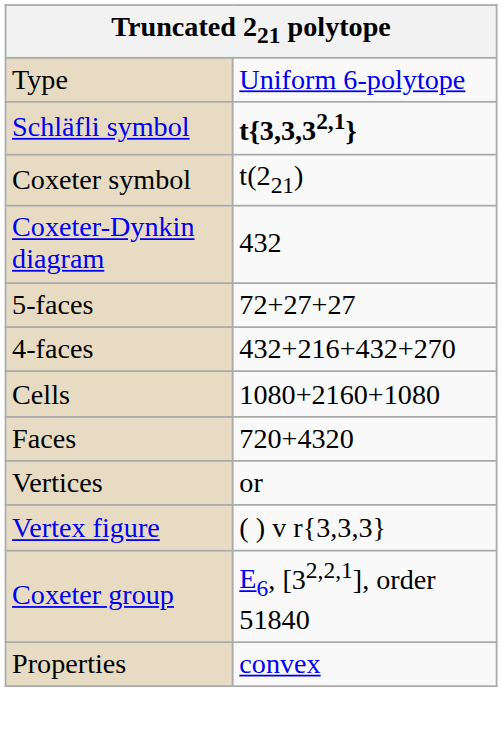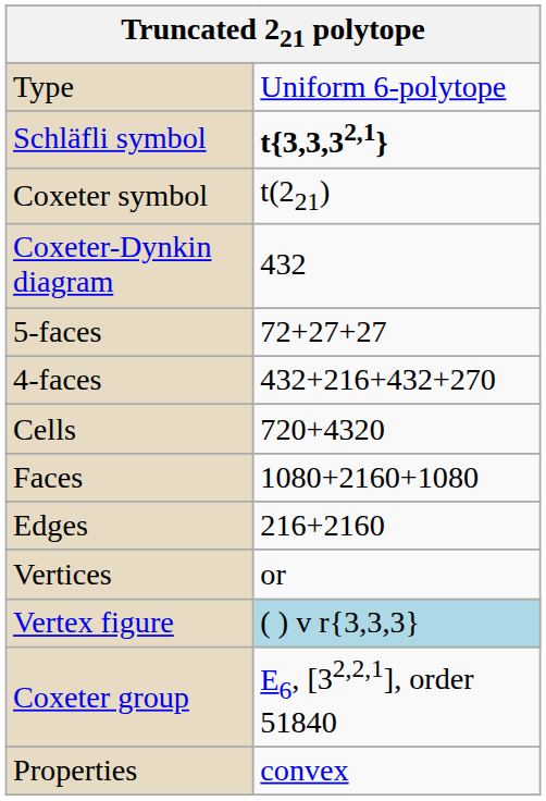Cells | column 2: 1080+2160+1080 -> 720+4320
Faces | column 2: 720+4320 -> 1080+2160+1080
+ row: Edges | 216+2160
Vertex figure | column 2: no background -> lightblue background
